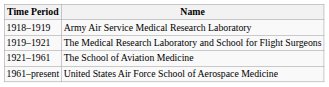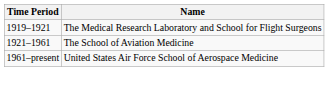- row: 1918–1919 | Army Air Service Medical Research Laboratory
